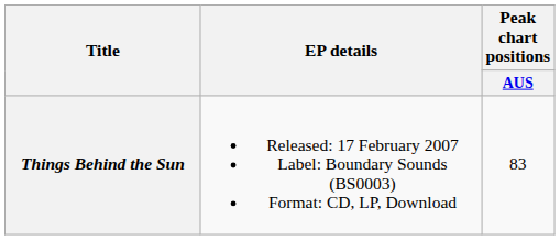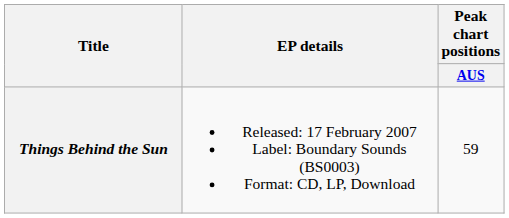Things Behind the Sun | Peak chart positions / AUS: 83 -> 59
